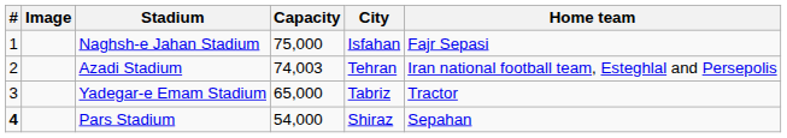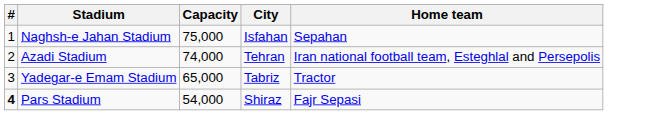- column: Image
Naghsh-e Jahan Stadium | Home team: Fajr Sepasi -> Sepahan
Azadi Stadium | Capacity: 74,003 -> 74,000
Pars Stadium | Home team: Sepahan -> Fajr Sepasi
